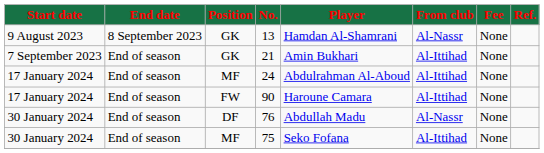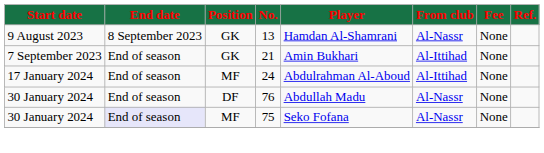- row: 17 January 2024 | End of season | FW | 90 | Haroune Camara | Al-Ittihad | None
75 | End date: no background -> lavender background
75 | From club: Al-Ittihad -> Al-Nassr
